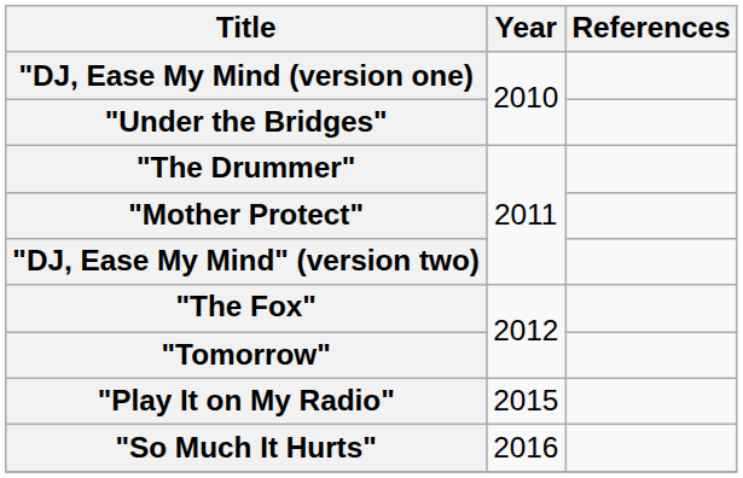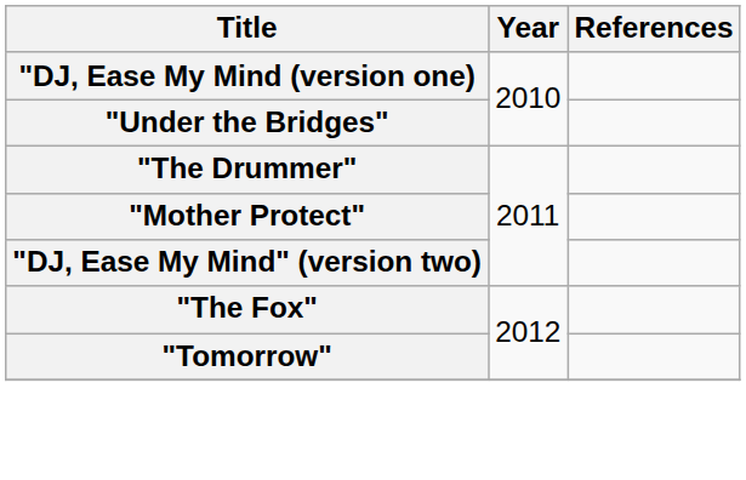- row: "Play It on My Radio" | 2015
- row: "So Much It Hurts" | 2016
